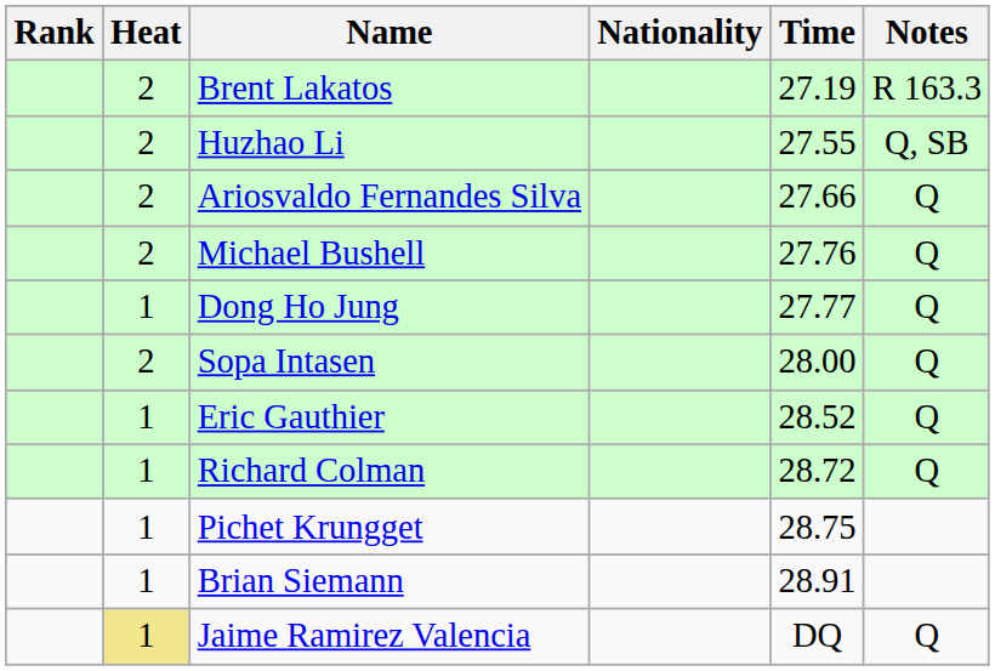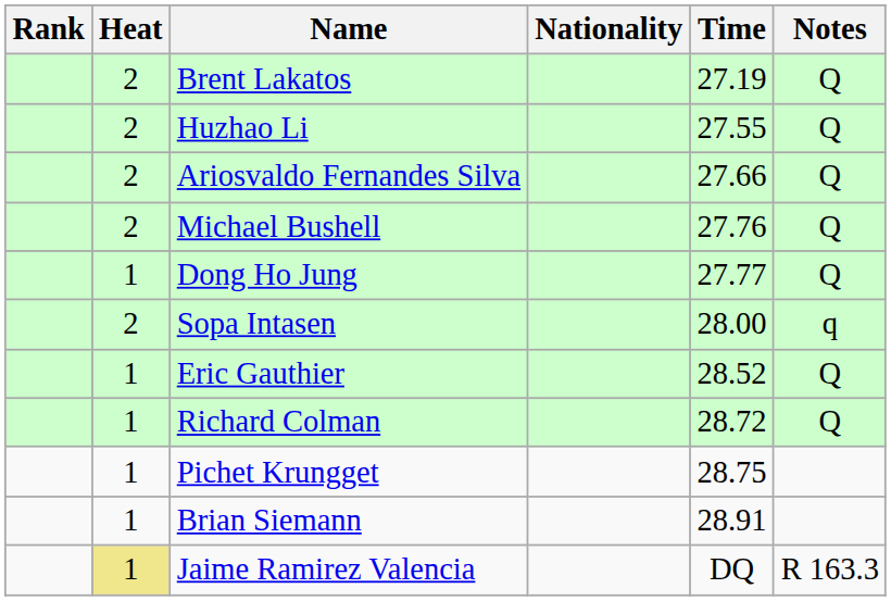Brent Lakatos | Notes: R 163.3 -> Q
Huzhao Li | Notes: Q, SB -> Q
Sopa Intasen | Notes: Q -> q
Jaime Ramirez Valencia | Notes: Q -> R 163.3
